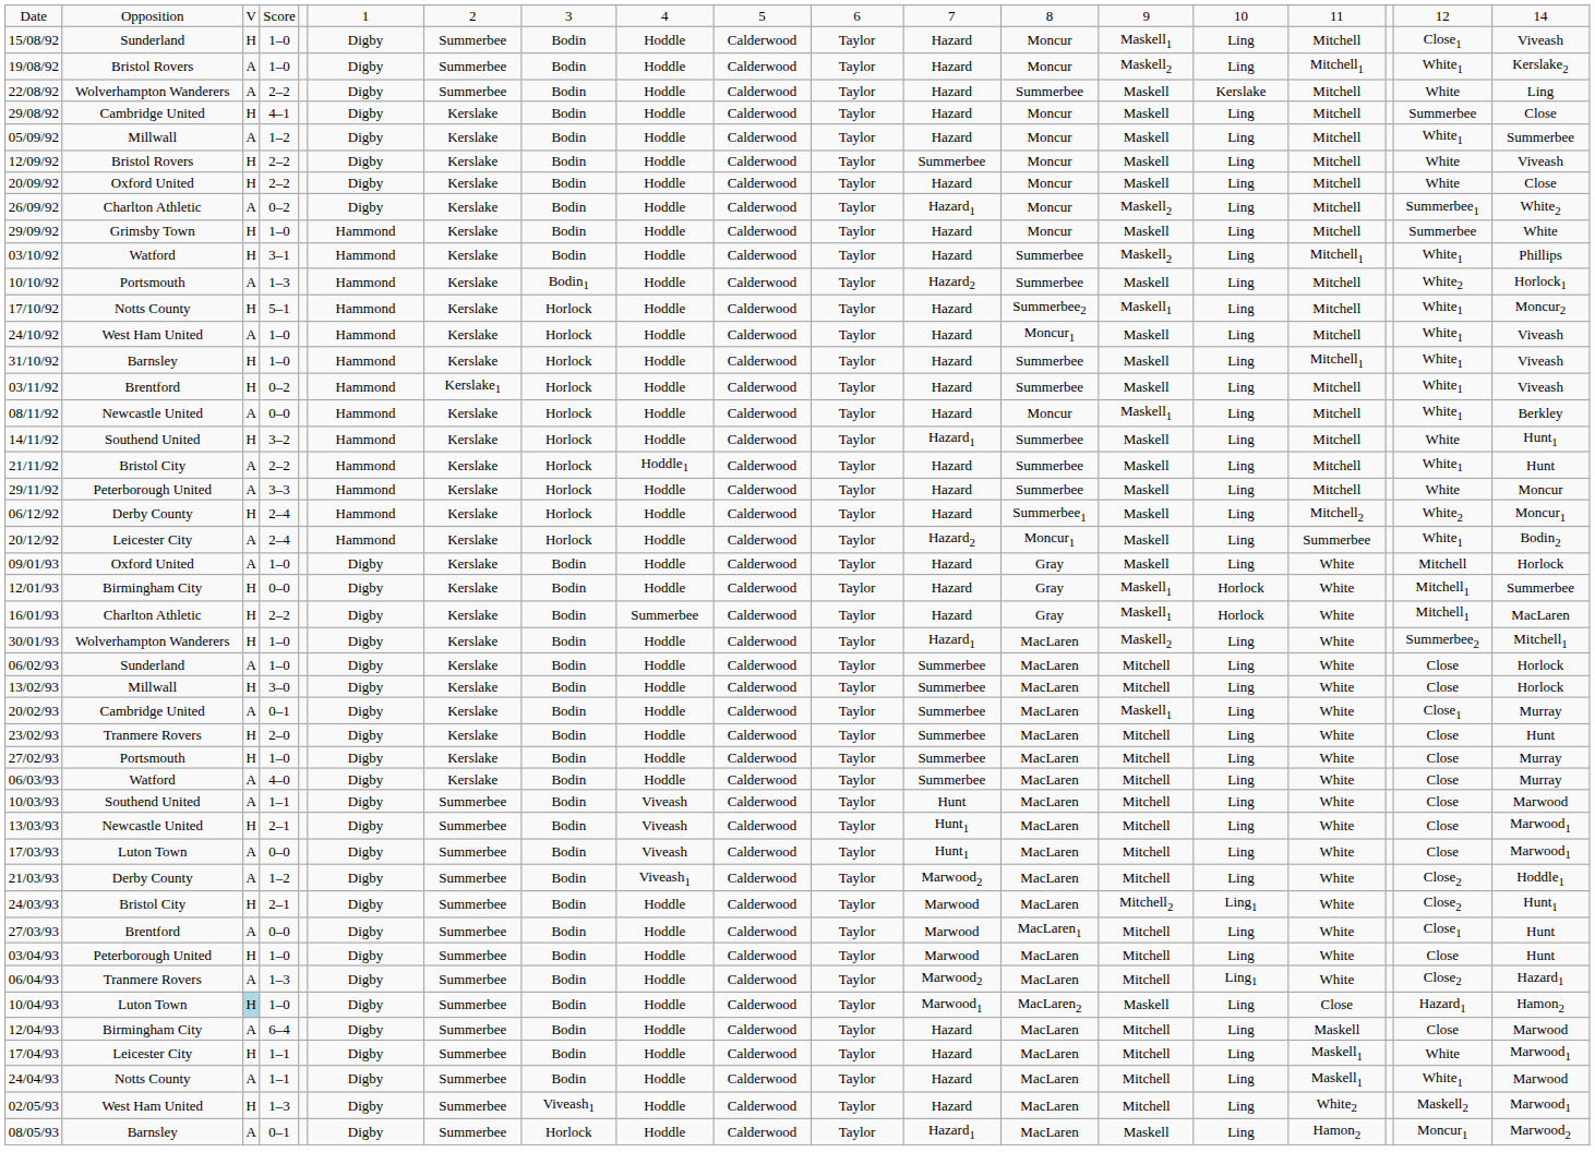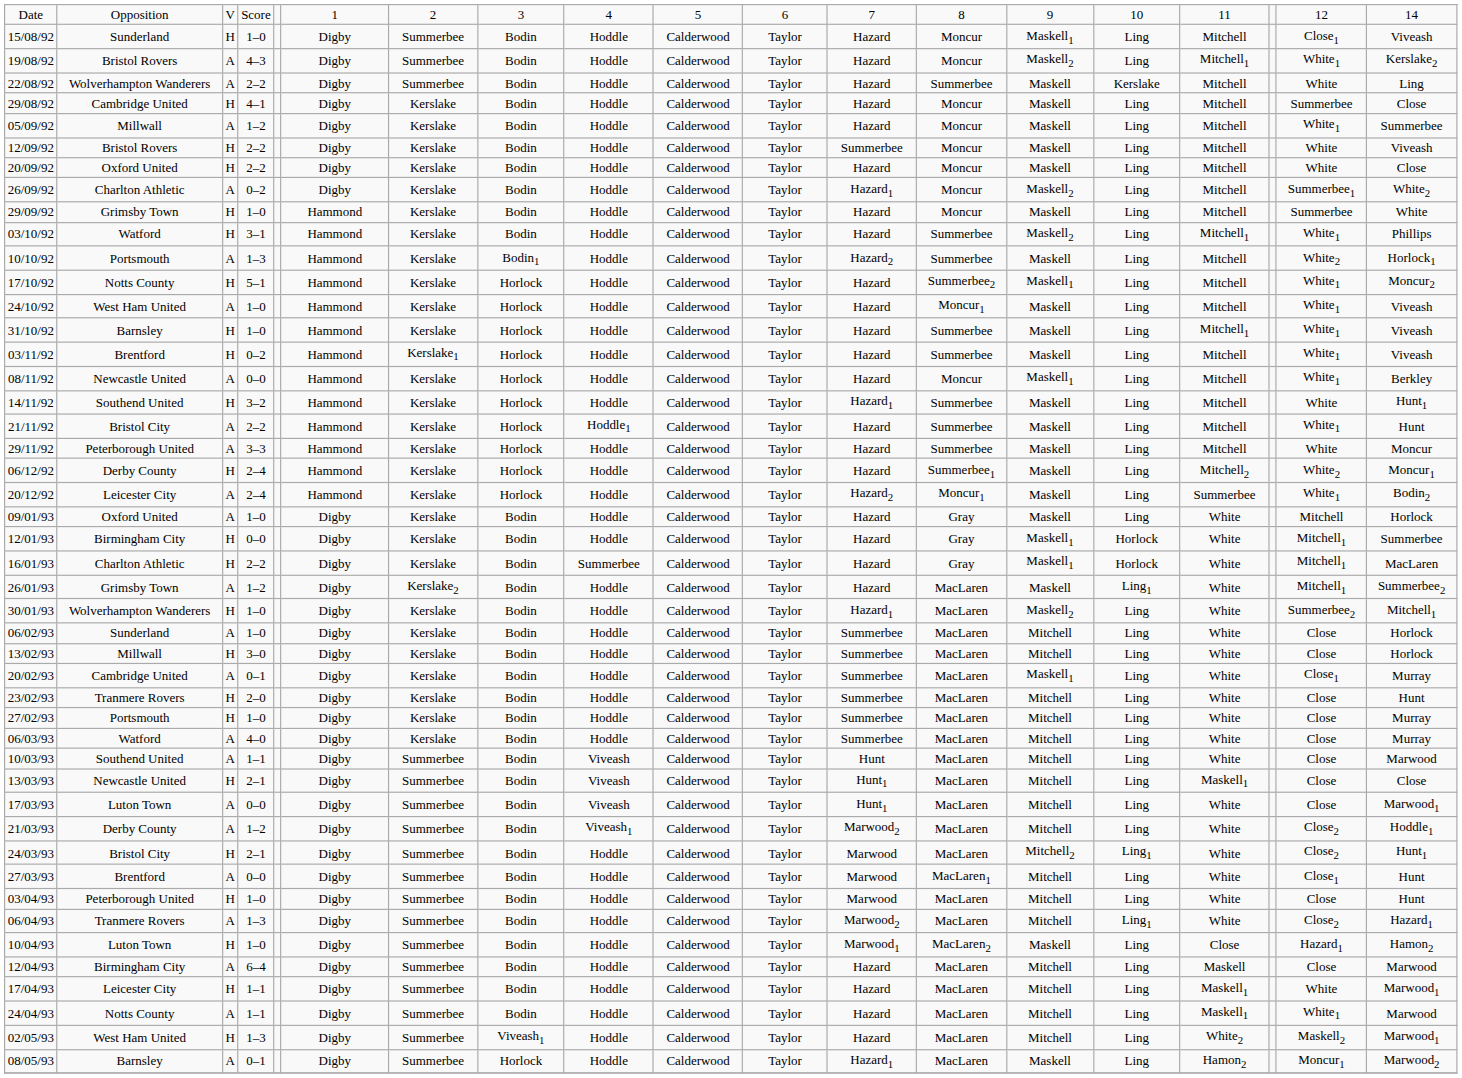19/08/92 | column 4: 1–0 -> 4–3
+ row: 26/01/93 | Grimsby Town | A | 1–2 | Digby | Kerslake2 | Bodin | Hoddle | Calderwood | Taylor | Hazard | MacLaren | Maskell | Ling1 | White | Mitchell1 | Summerbee2
13/03/93 | column 16: White -> Maskell1
13/03/93 | column 19: Marwood1 -> Close
10/04/93 | column 3: lightblue background -> no background
